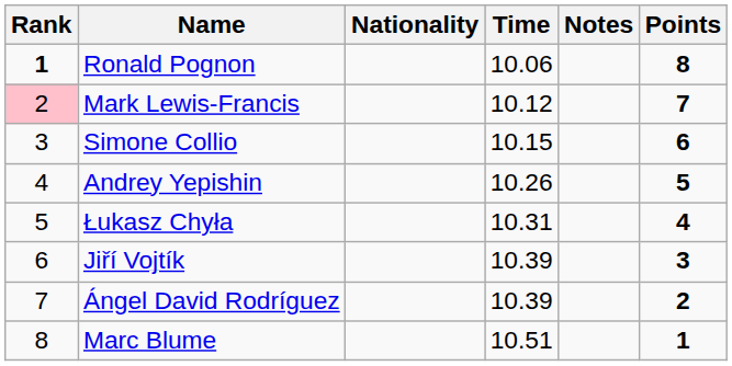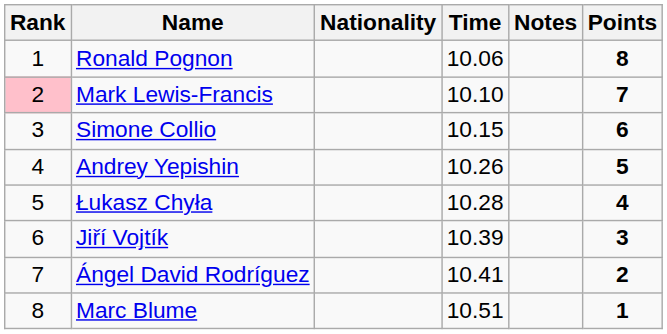Ronald Pognon | Rank: bold -> normal
Mark Lewis-Francis | Time: 10.12 -> 10.10
Łukasz Chyła | Time: 10.31 -> 10.28
Ángel David Rodríguez | Time: 10.39 -> 10.41
